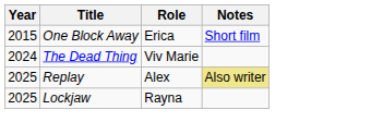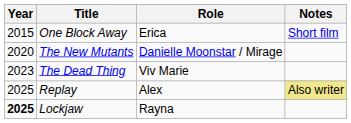+ row: 2020 | The New Mutants | Danielle Moonstar / Mirage
The Dead Thing | Year: 2024 -> 2023
Lockjaw | Year: normal -> bold
